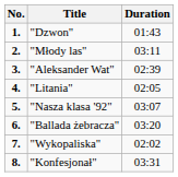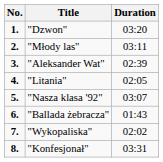"Dzwon" | Duration: 01:43 -> 03:20
"Ballada żebracza" | Duration: 03:20 -> 01:43
